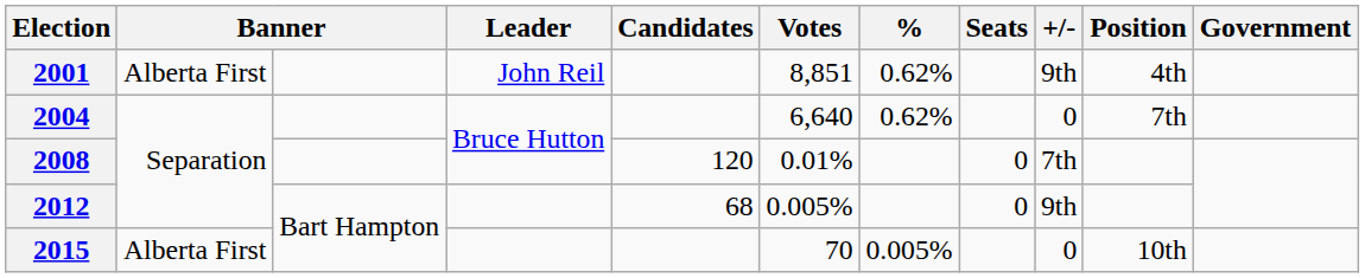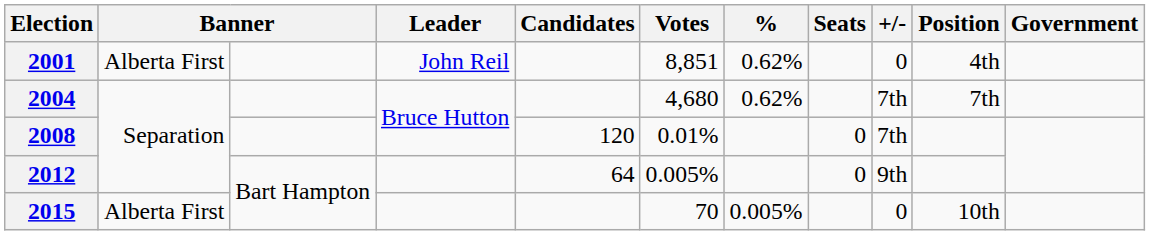2001 | +/-: 9th -> 0
2004 | Votes: 6,640 -> 4,680
2004 | +/-: 0 -> 7th
2012 | Candidates: 68 -> 64
